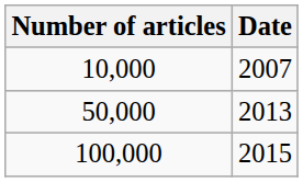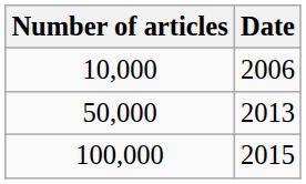10,000 | Date: 2007 -> 2006
